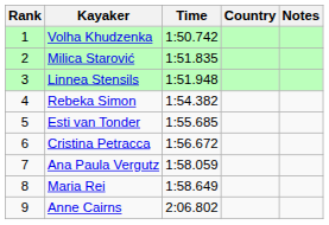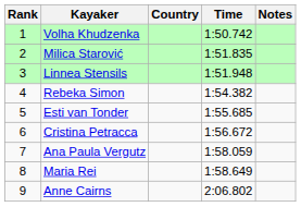columns swapped: Country <-> Time
